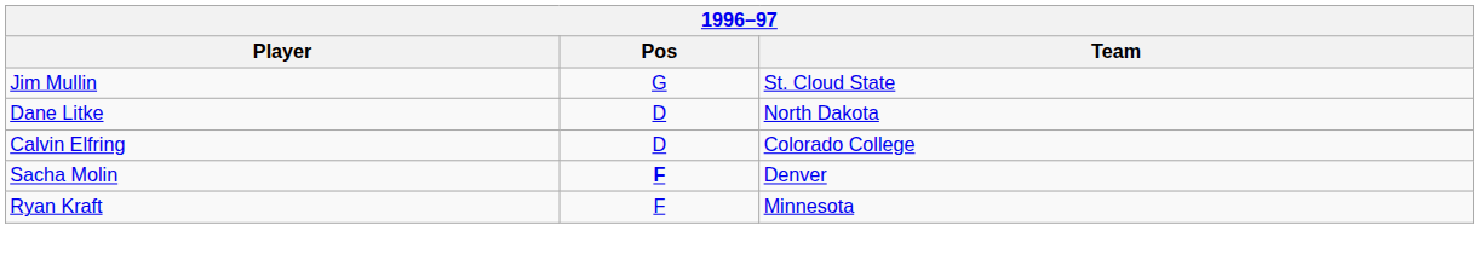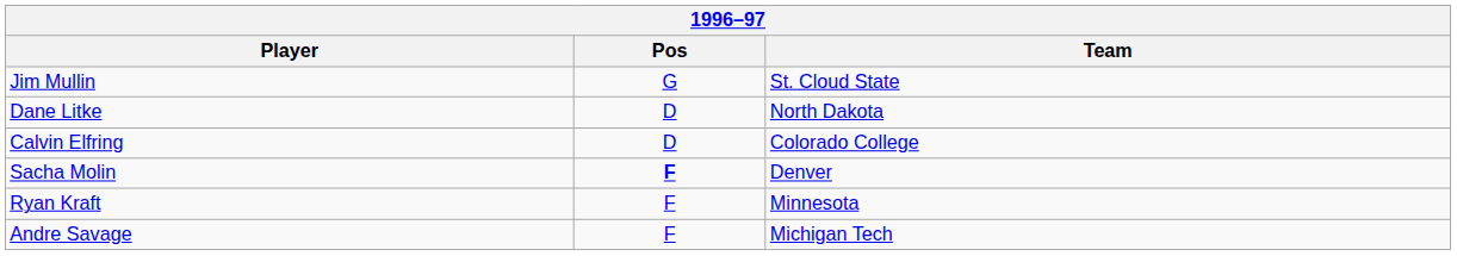+ row: Andre Savage | F | Michigan Tech
